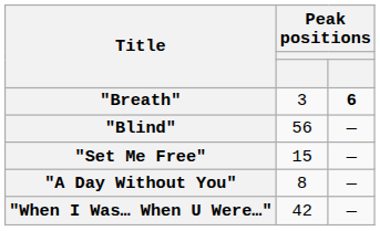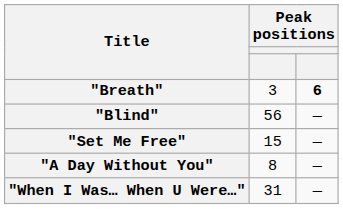"When I Was… When U Were…" | column 2: 42 -> 31
